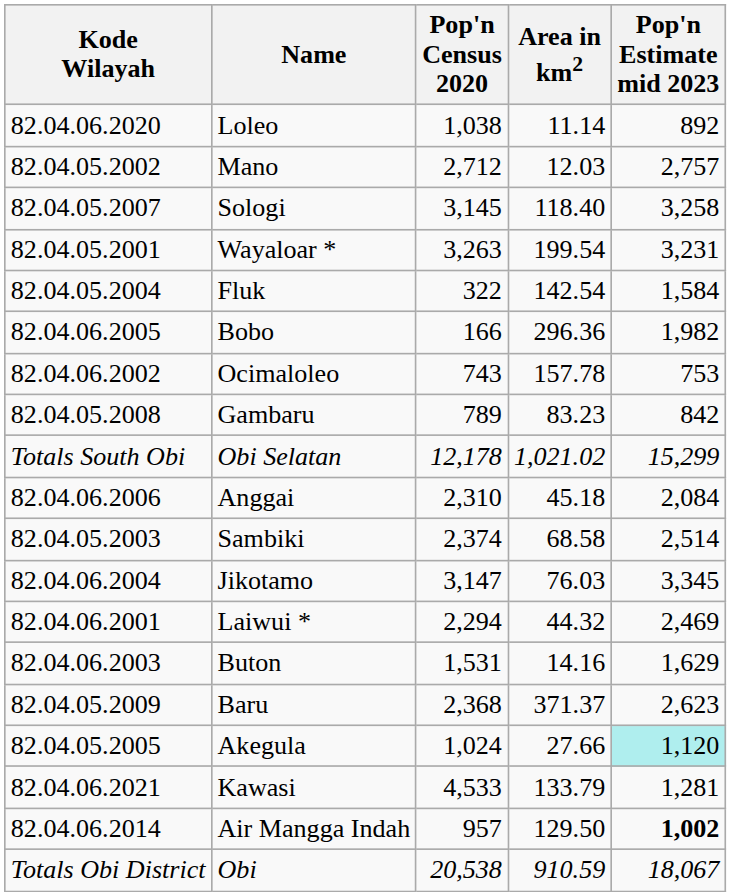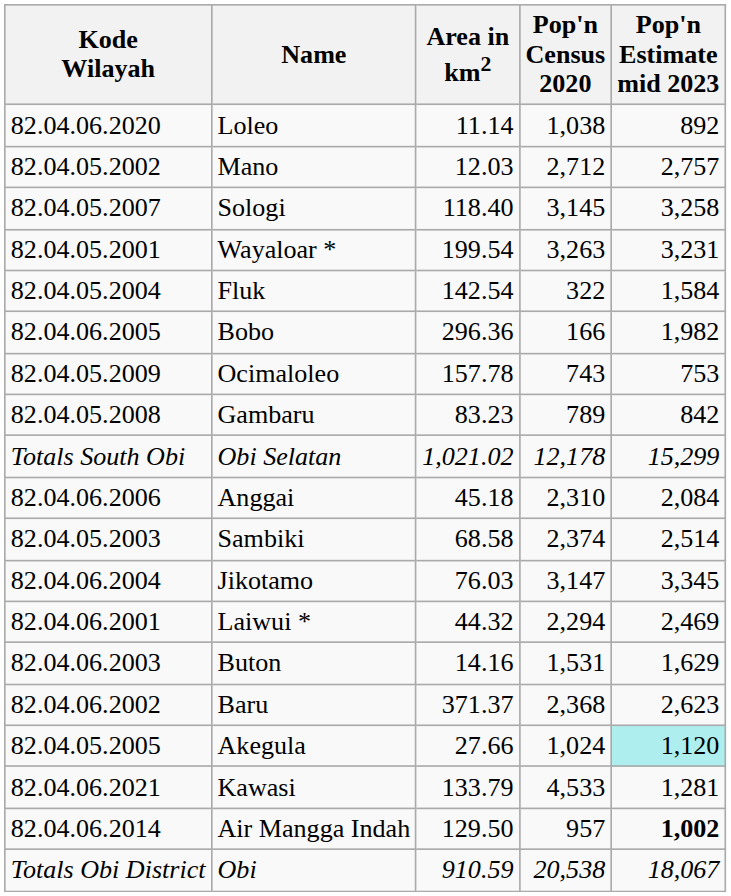columns swapped: Area in km2 <-> Pop'n Census 2020
Ocimaloleo | Kode Wilayah: 82.04.06.2002 -> 82.04.05.2009
Baru | Kode Wilayah: 82.04.05.2009 -> 82.04.06.2002
